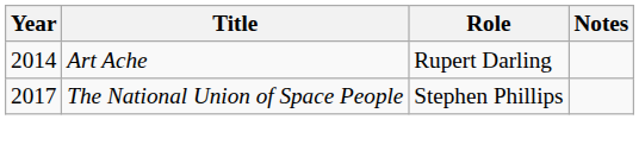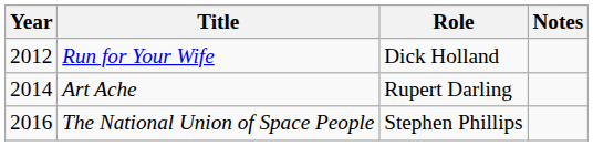+ row: 2012 | Run for Your Wife | Dick Holland
The National Union of Space People | Year: 2017 -> 2016
